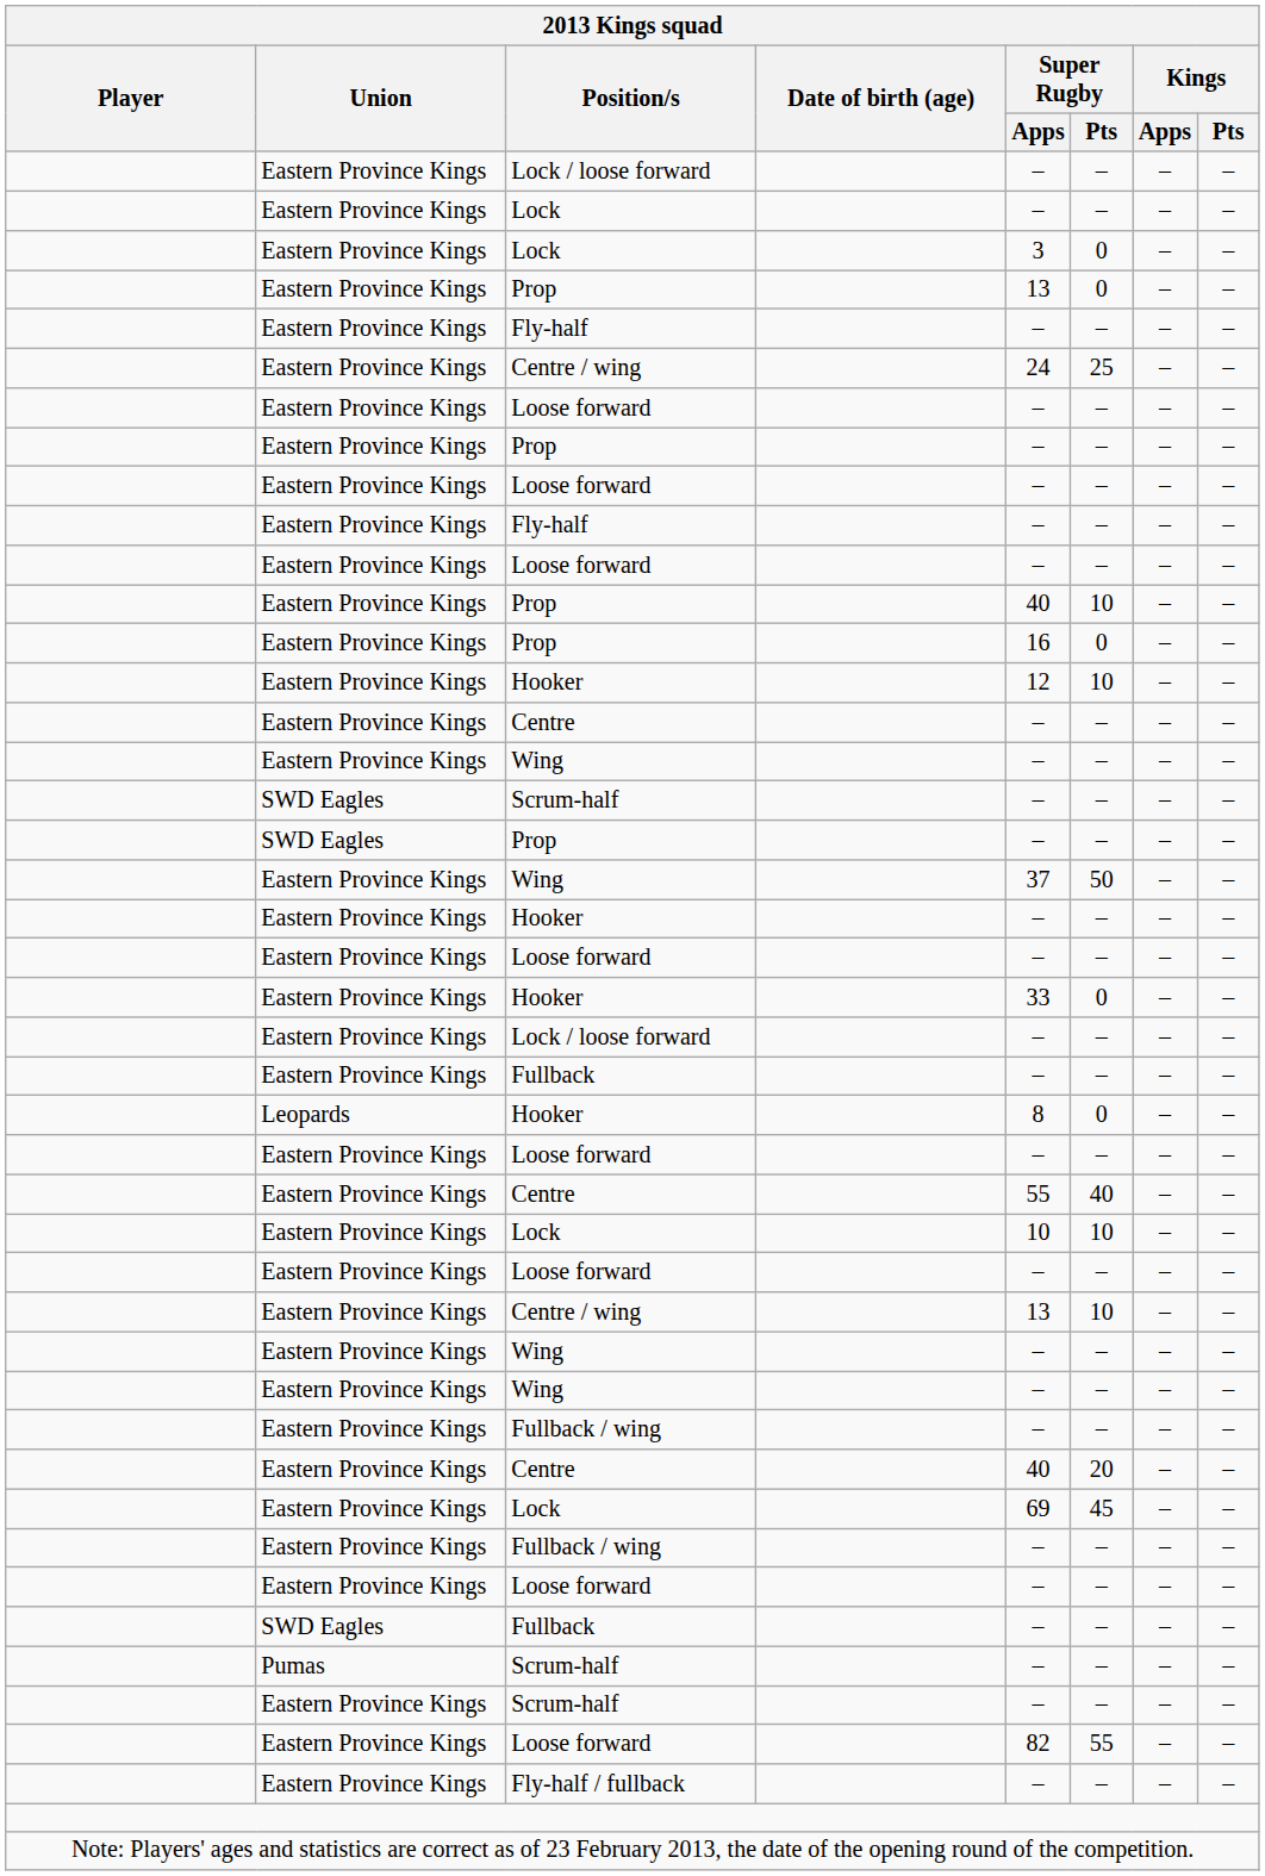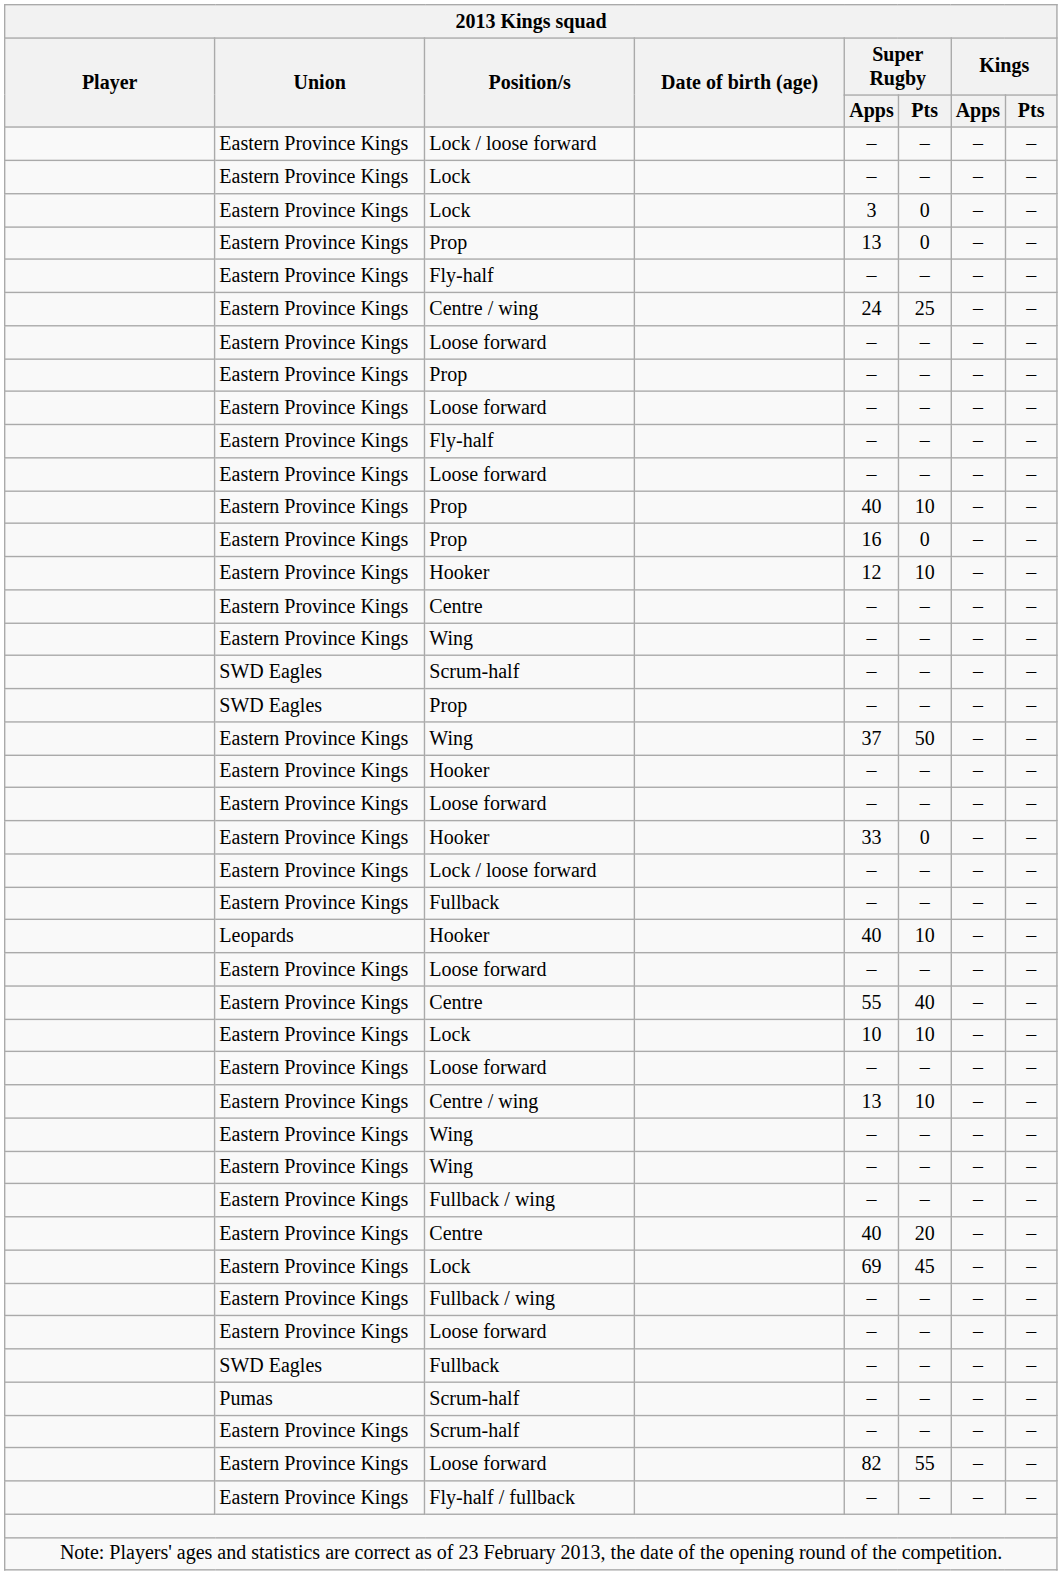Leopards / Hooker | Super Rugby / Apps: 8 -> 40
Leopards / Hooker | Super Rugby / Pts: 0 -> 10
